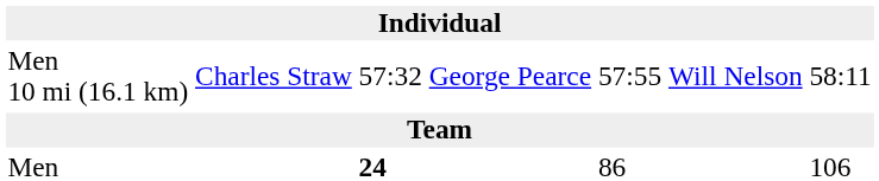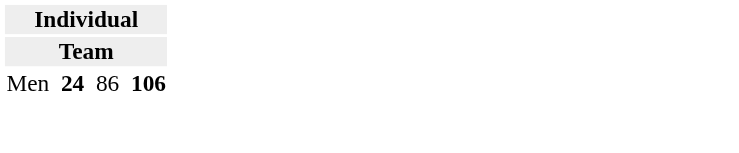- row: Men 10 mi (16.1 km) | Charles Straw | 57:32 | George Pearce | 57:55 | Will Nelson | 58:11
Men | column 7: normal -> bold
